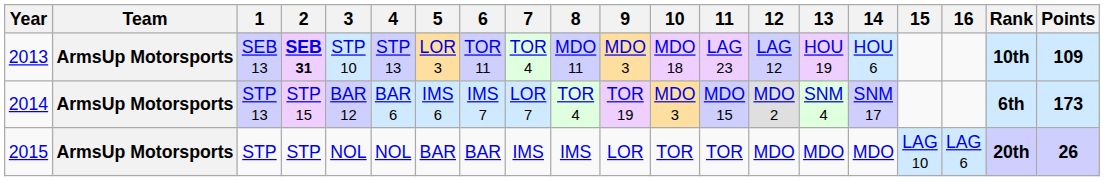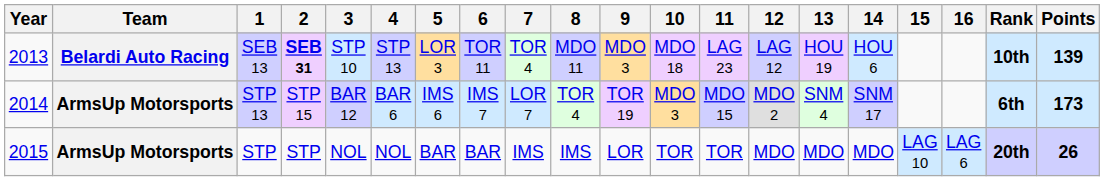SEB 13 | Team: ArmsUp Motorsports -> Belardi Auto Racing
SEB 13 | Points: 109 -> 139
